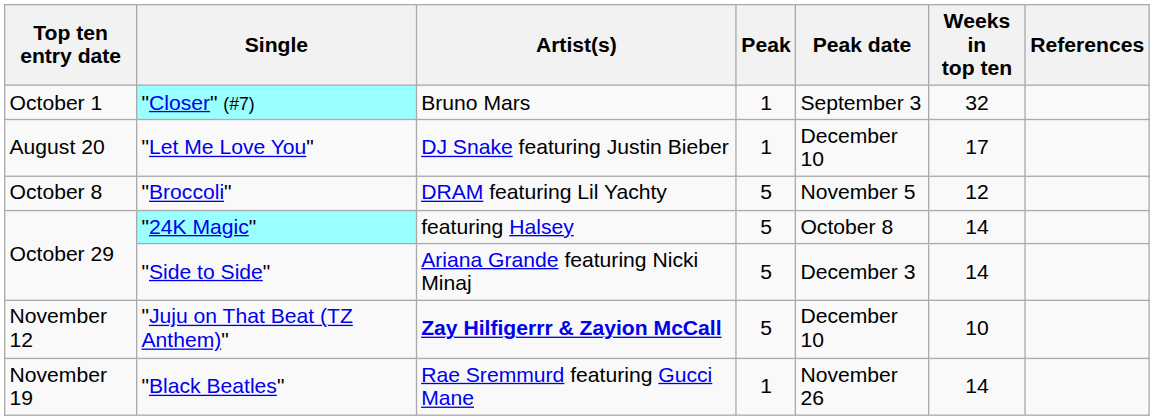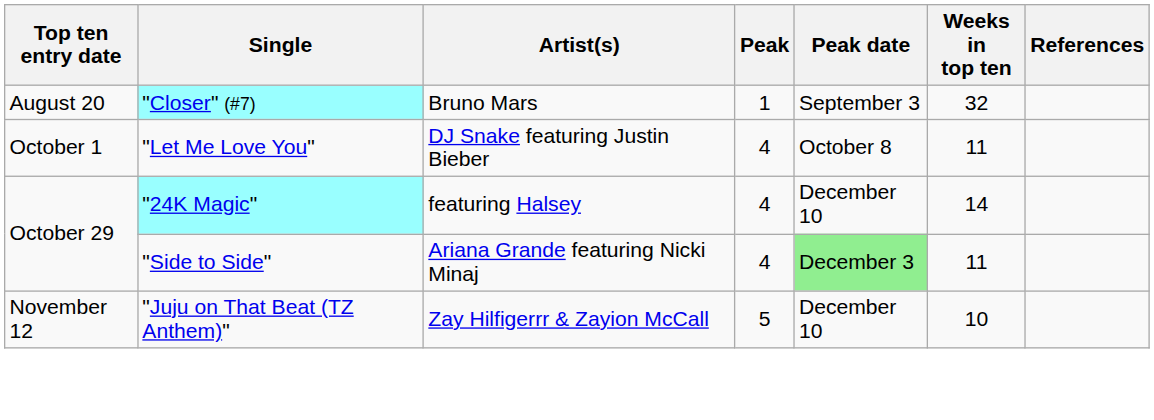"Closer" (#7) | Top ten entry date: October 1 -> August 20
"Let Me Love You" | Top ten entry date: August 20 -> October 1
"Let Me Love You" | Peak: 1 -> 4
"Let Me Love You" | Peak date: December 10 -> October 8
"Let Me Love You" | Weeks in top ten: 17 -> 11
- row: October 8 | "Broccoli" | DRAM featuring Lil Yachty | 5 | November 5 | 12
"24K Magic" | Peak: 5 -> 4
"24K Magic" | Peak date: October 8 -> December 10
"Side to Side" | Peak: 5 -> 4
"Side to Side" | Peak date: no background -> lightgreen background
"Side to Side" | Weeks in top ten: 14 -> 11
"Juju on That Beat (TZ Anthem)" | Artist(s): bold -> normal
- row: November 19 | "Black Beatles" | Rae Sremmurd featuring Gucci Mane | 1 | November 26 | 14
